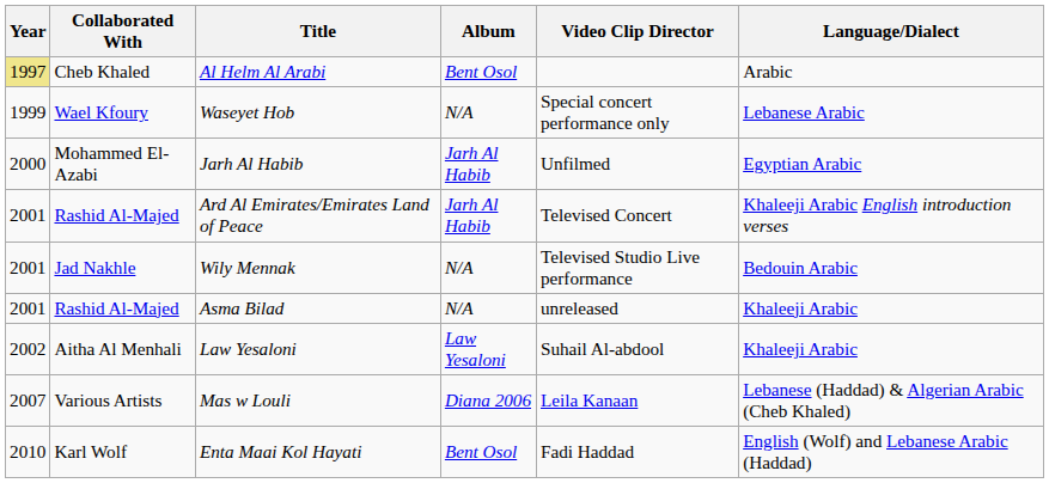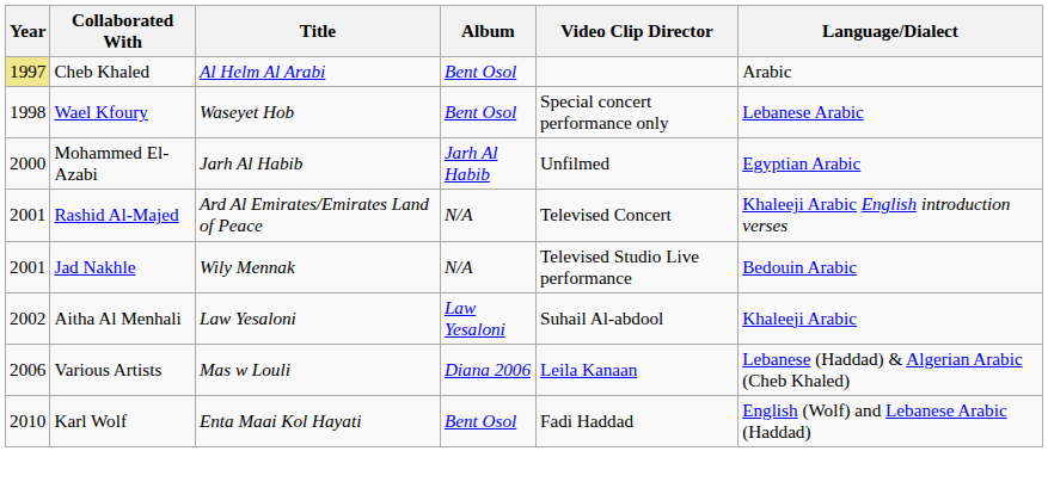Waseyet Hob | Year: 1999 -> 1998
Waseyet Hob | Album: N/A -> Bent Osol
Ard Al Emirates/Emirates Land of Peace | Album: Jarh Al Habib -> N/A
- row: 2001 | Rashid Al-Majed | Asma Bilad | N/A | unreleased | Khaleeji Arabic
Mas w Louli | Year: 2007 -> 2006
